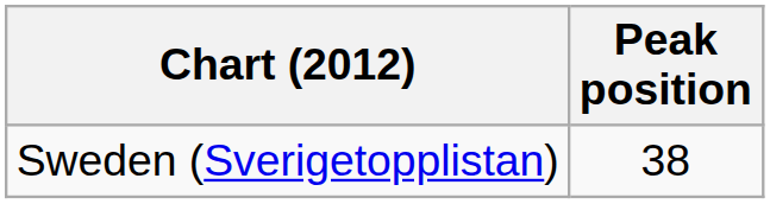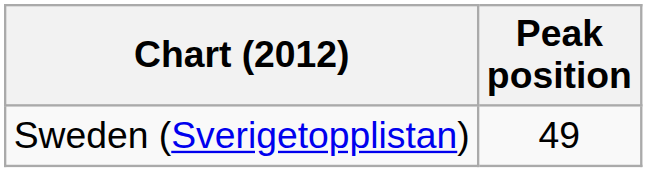Sweden (Sverigetopplistan) | Peak position: 38 -> 49
